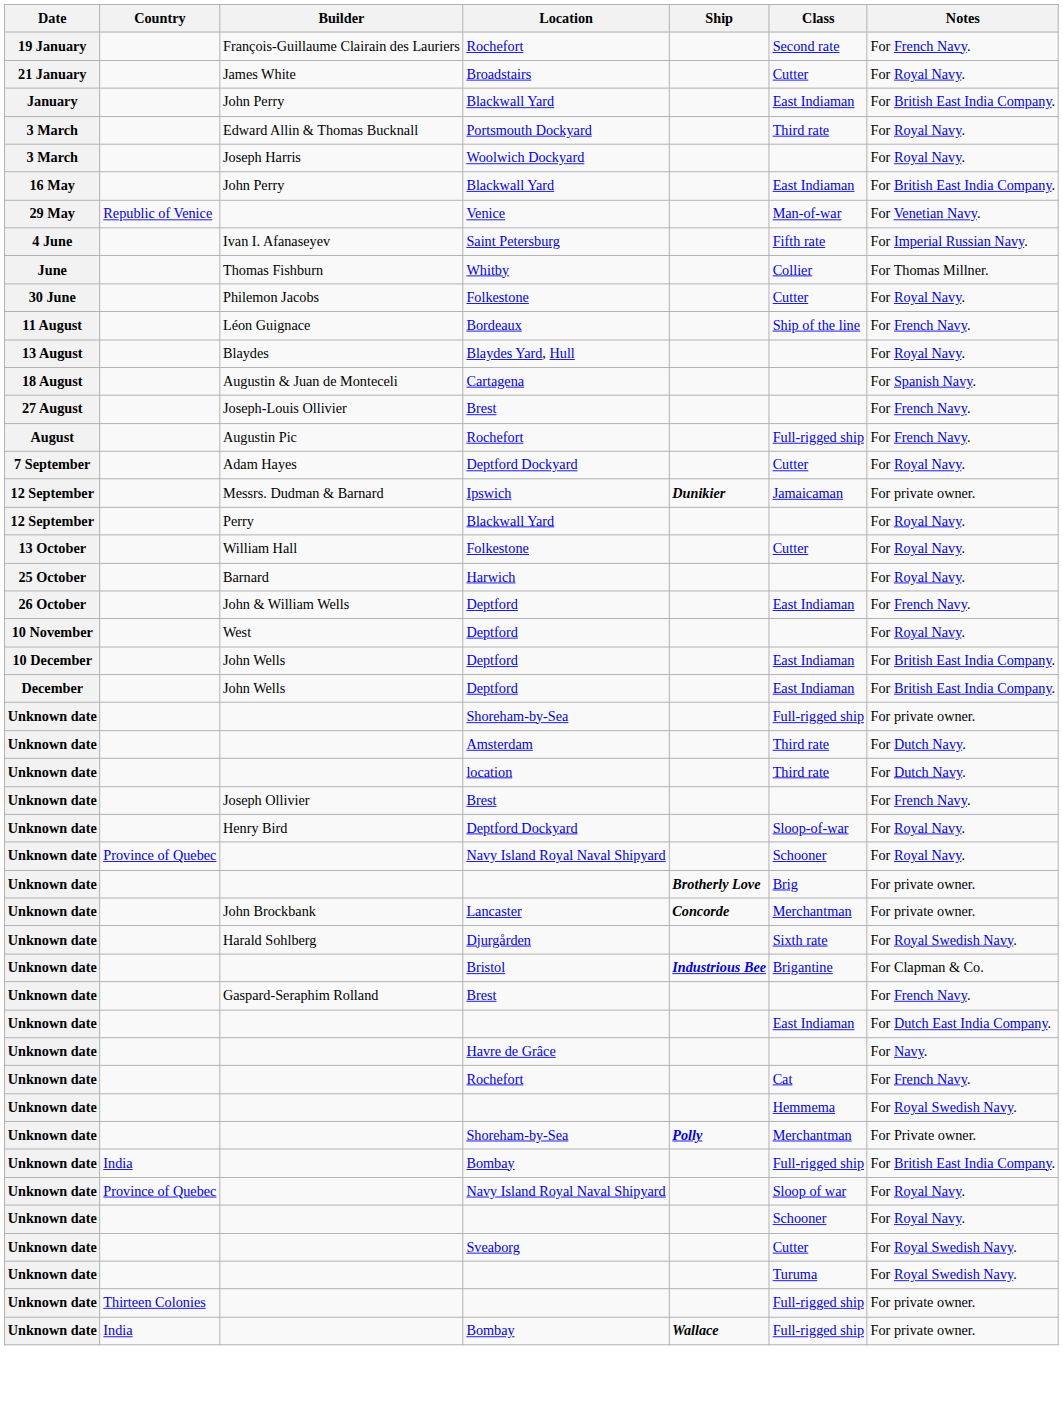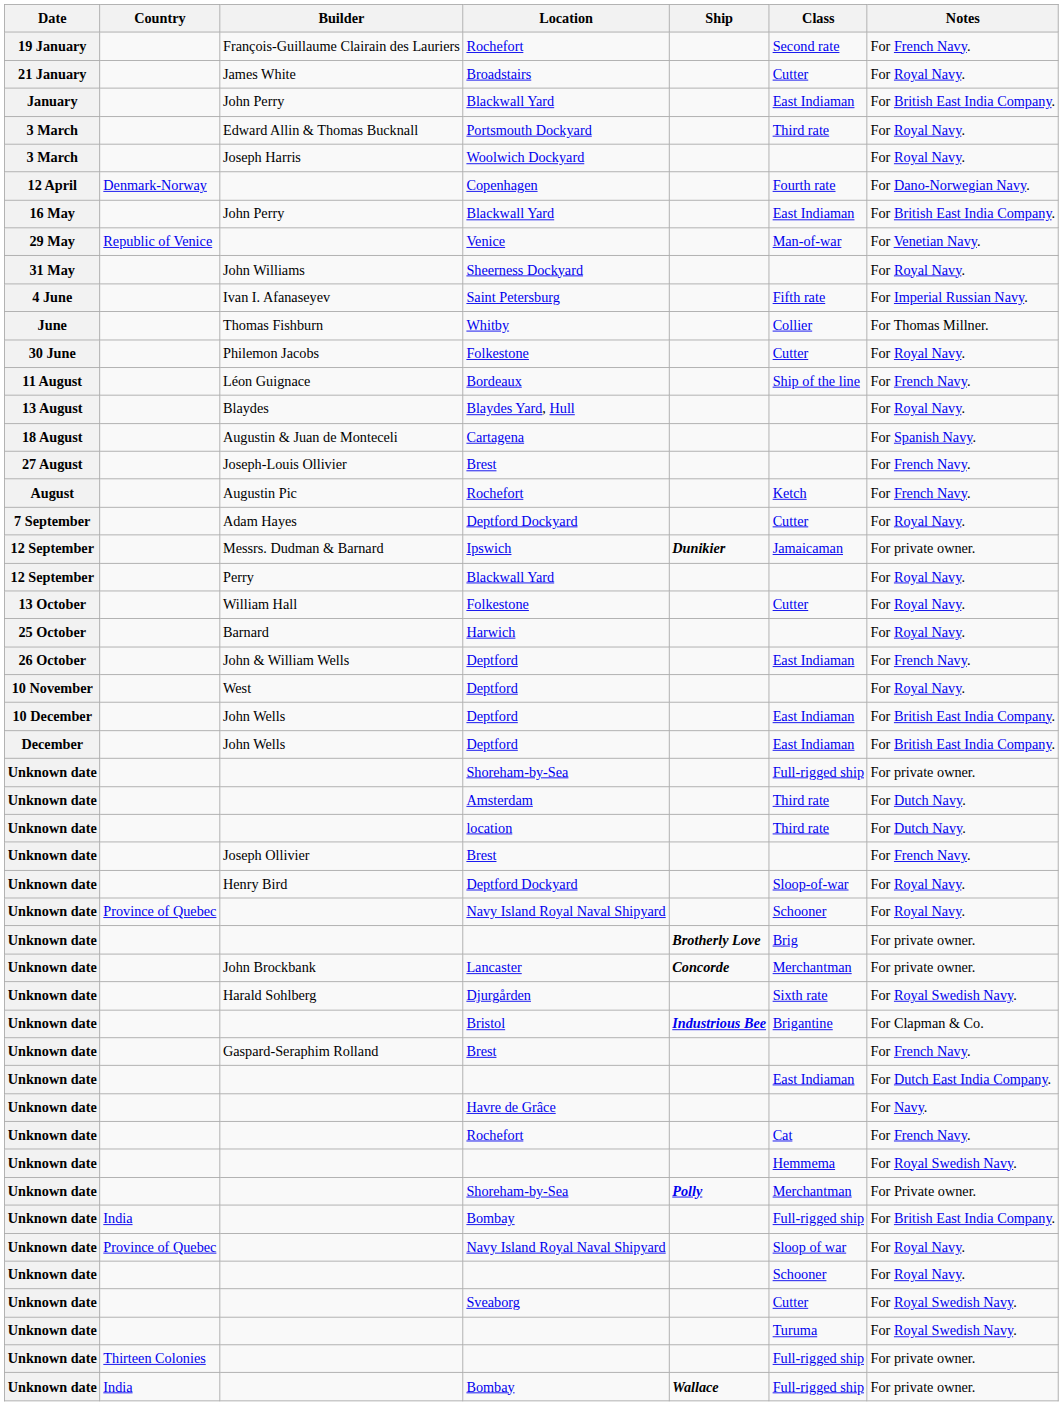+ row: 12 April | Denmark-Norway | Copenhagen | Fourth rate | For Dano-Norwegian Navy.
+ row: 31 May | John Williams | Sheerness Dockyard | For Royal Navy.
August / Rochefort | Class: Full-rigged ship -> Ketch
